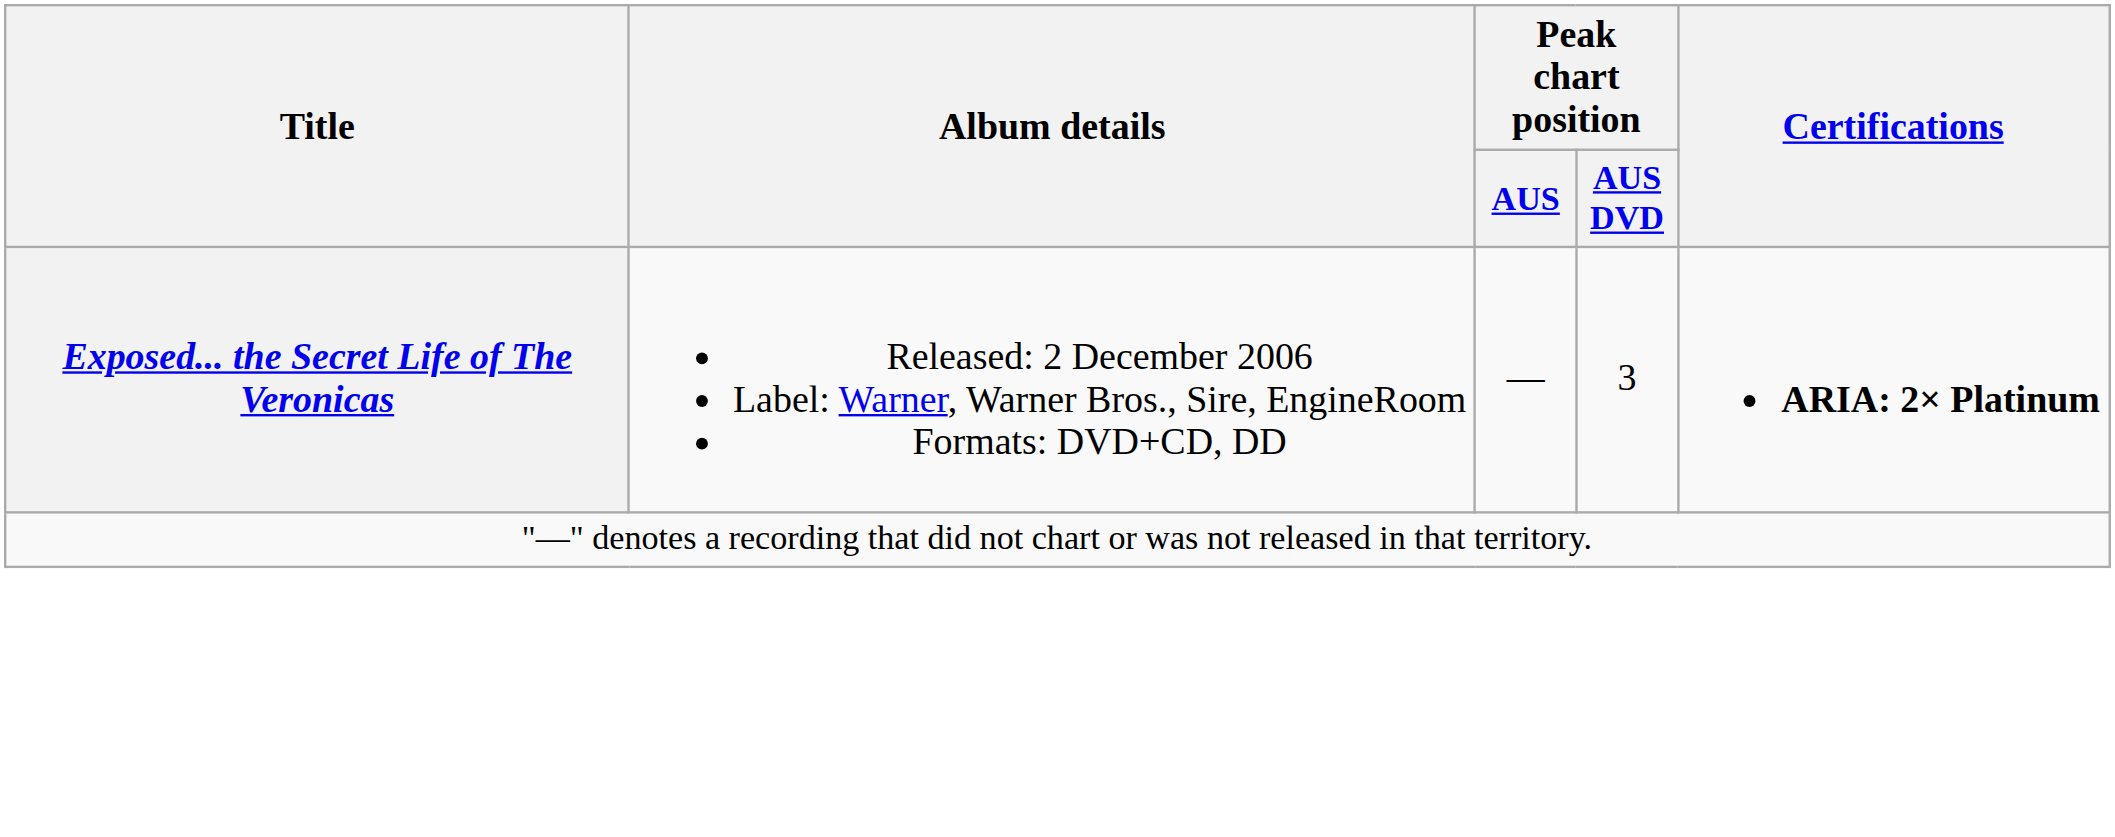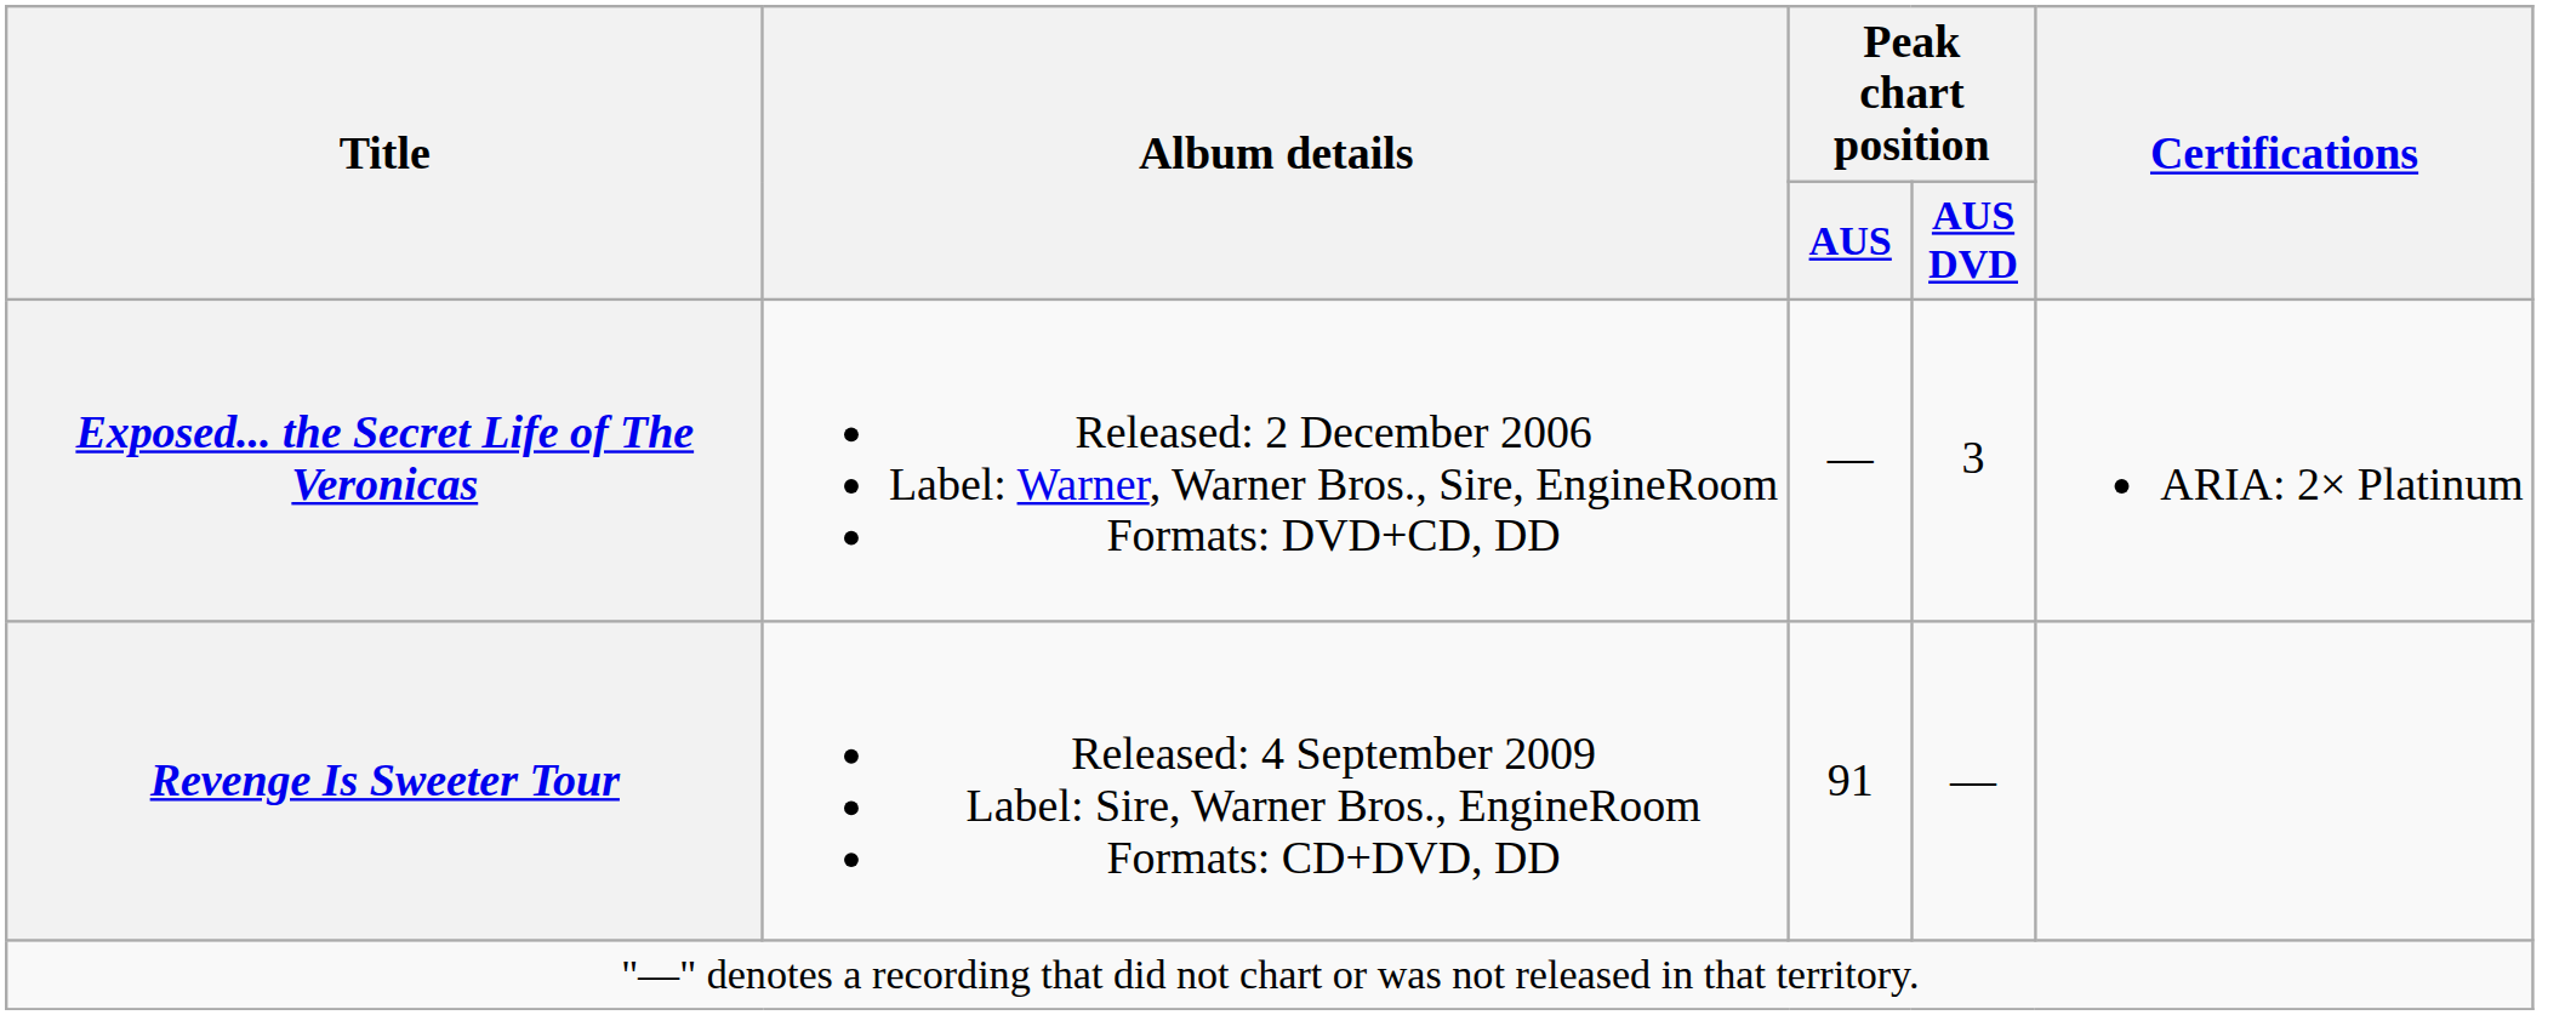Exposed... the Secret Life of The Veronicas | Certifications: bold -> normal
+ row: Revenge Is Sweeter Tour | Released: 4 September 2009 Label: Sire, Warner Bros., EngineRoom Formats: CD+DVD, DD | 91 | —
